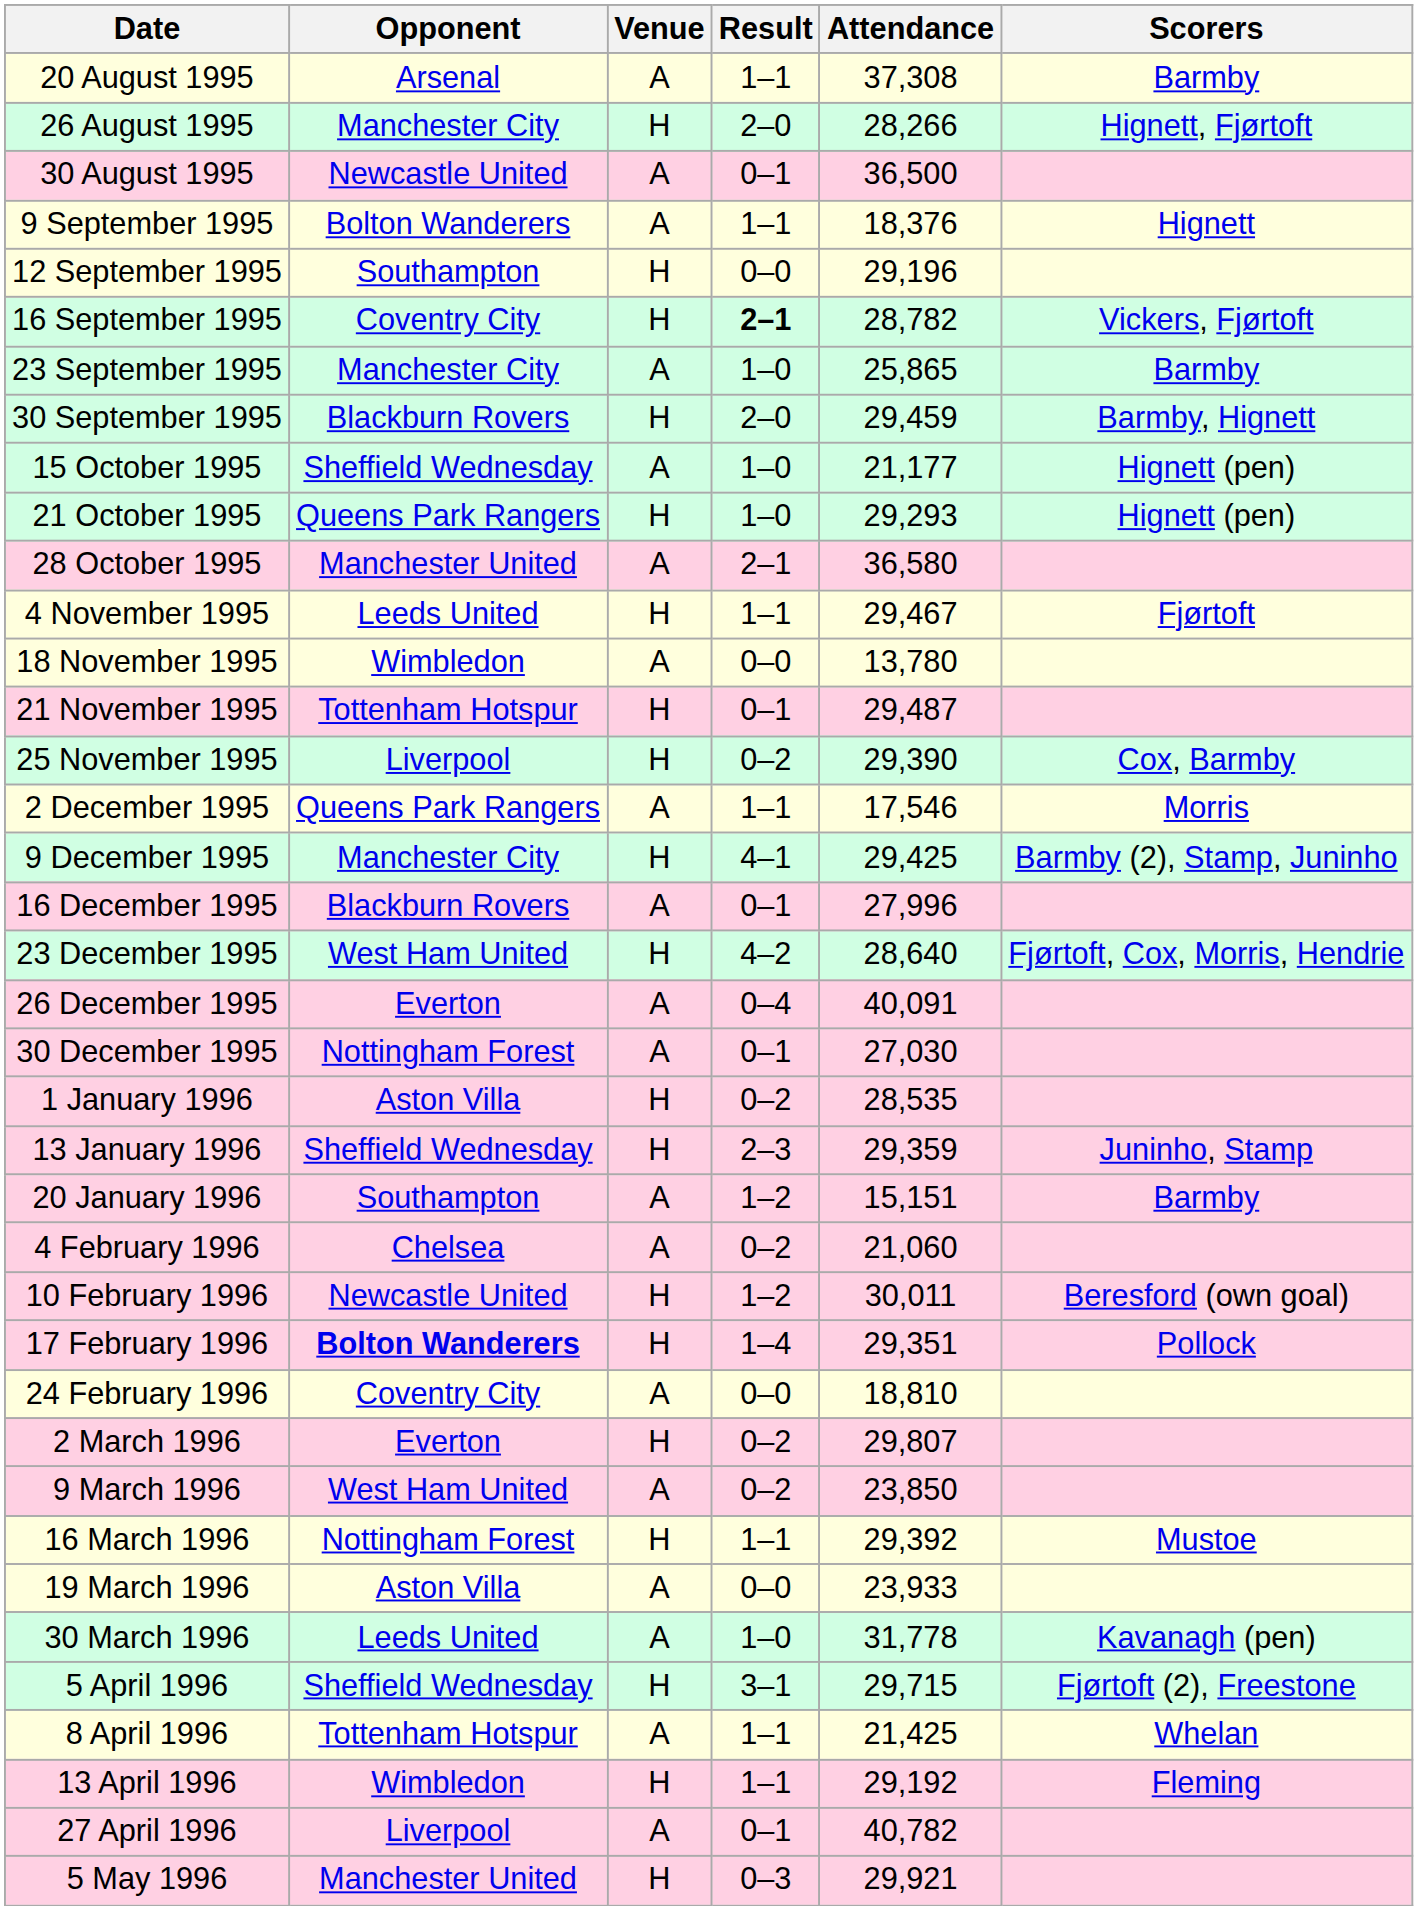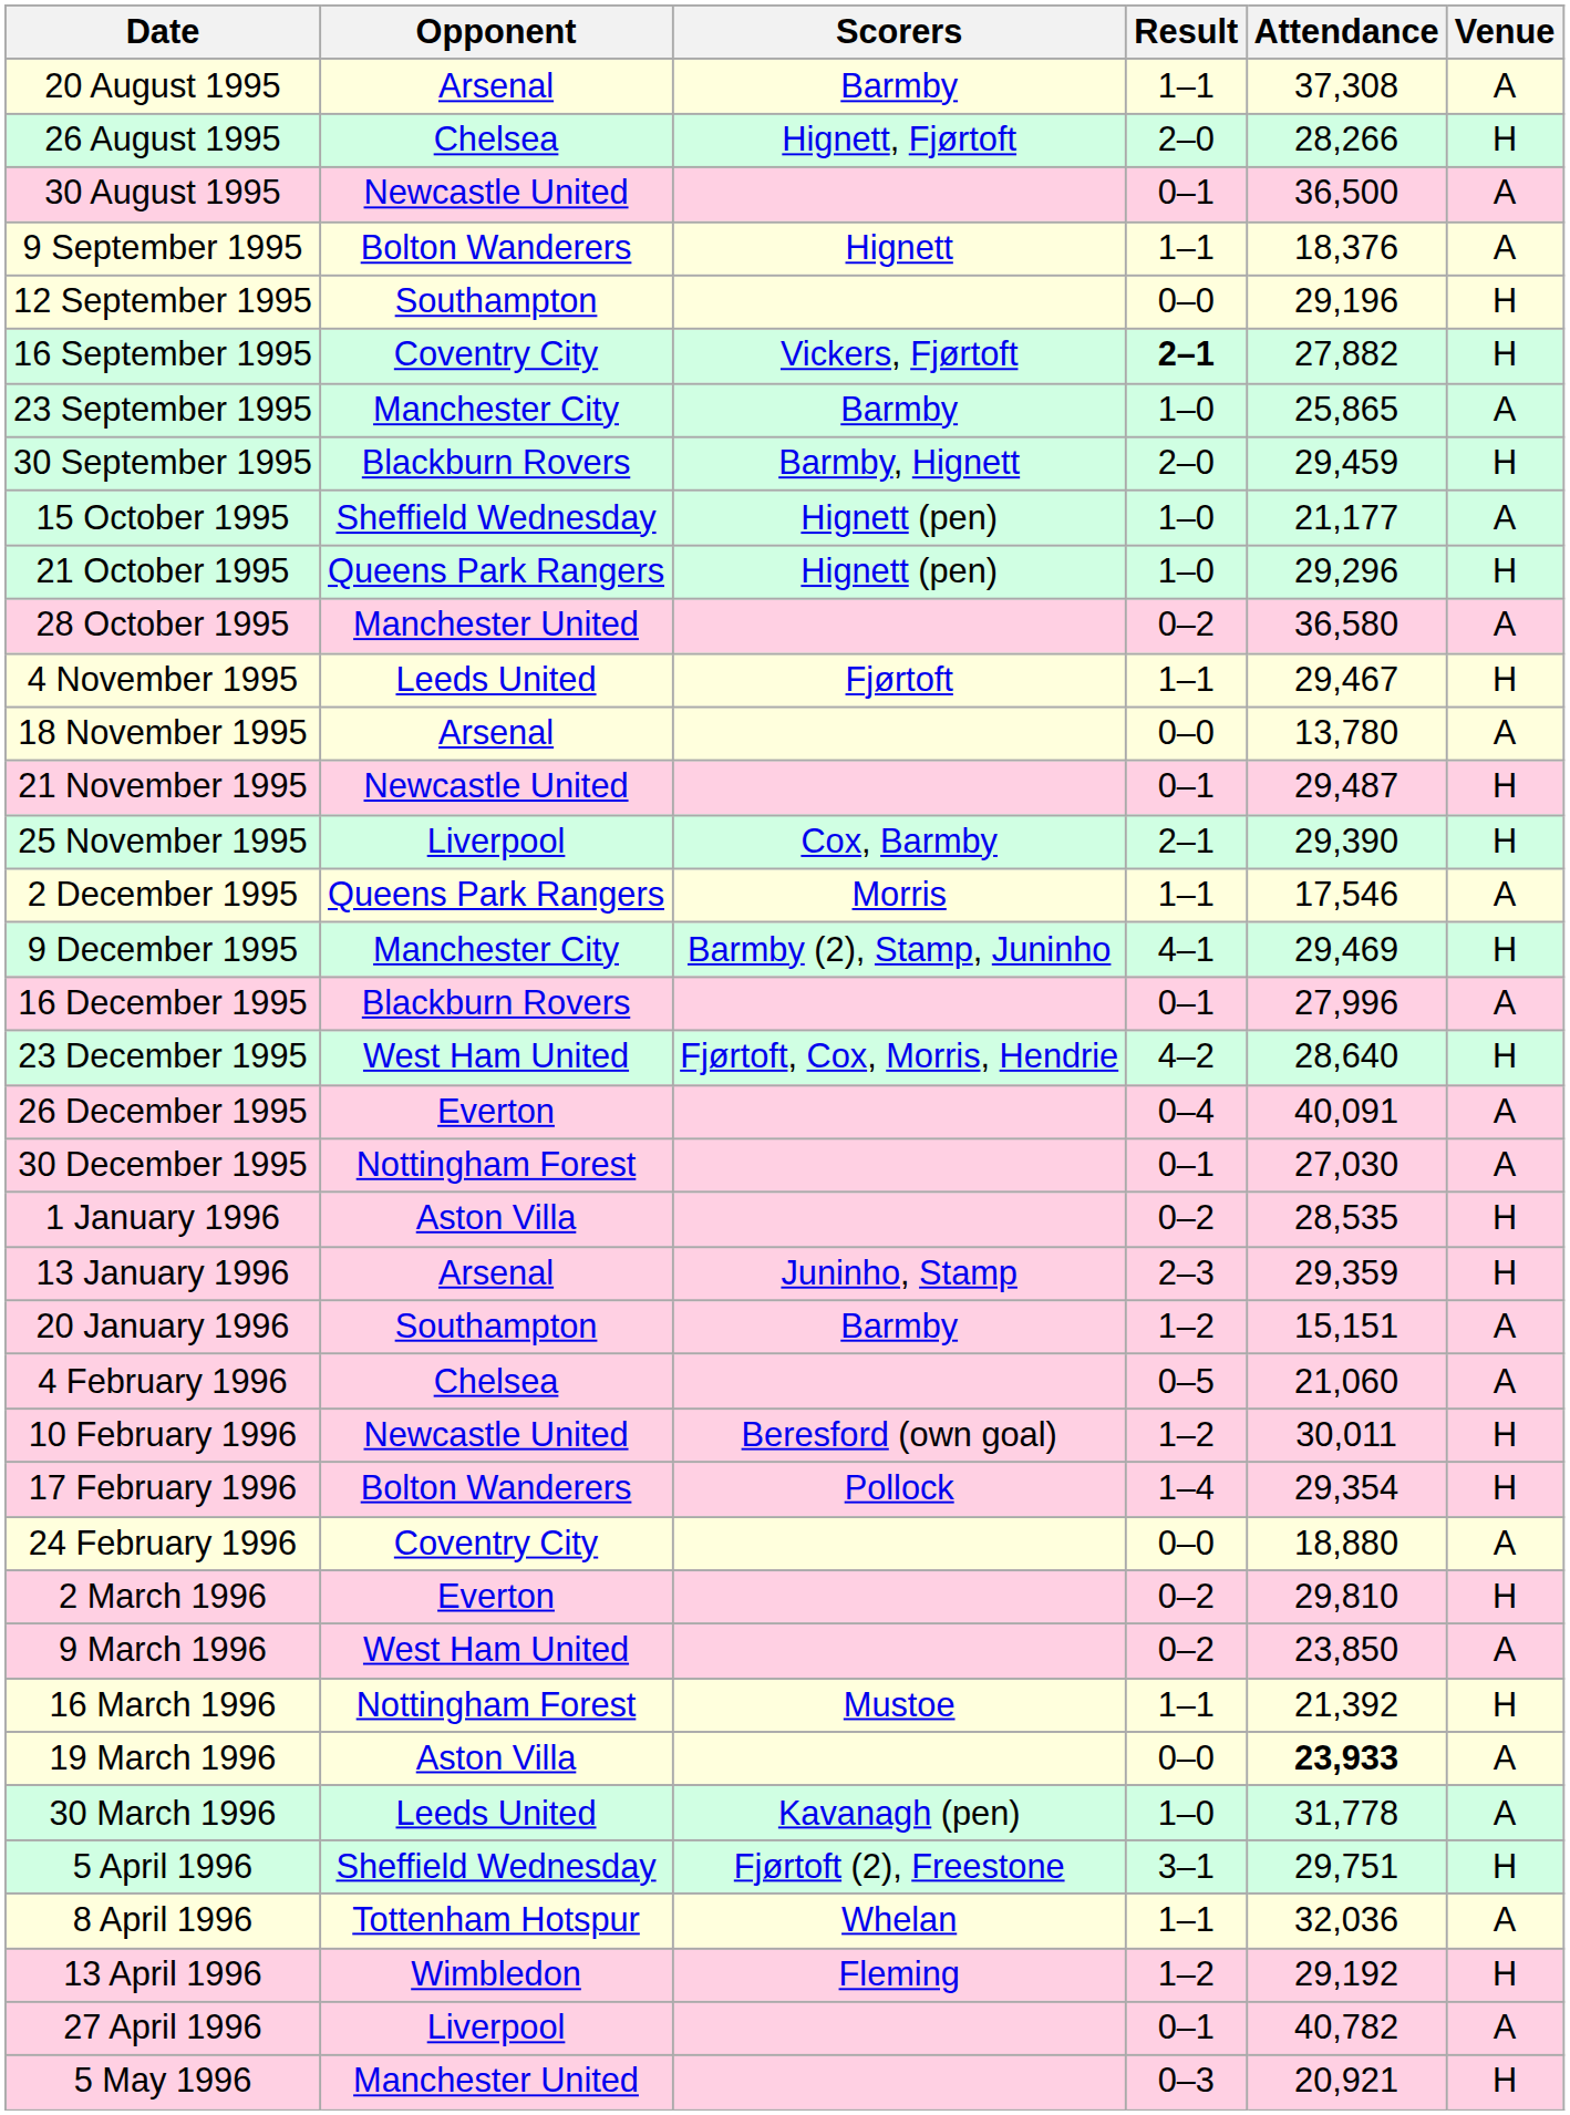columns swapped: Venue <-> Scorers
26 August 1995 | Opponent: Manchester City -> Chelsea
16 September 1995 | Attendance: 28,782 -> 27,882
21 October 1995 | Attendance: 29,293 -> 29,296
28 October 1995 | Result: 2–1 -> 0–2
18 November 1995 | Opponent: Wimbledon -> Arsenal
21 November 1995 | Opponent: Tottenham Hotspur -> Newcastle United
25 November 1995 | Result: 0–2 -> 2–1
9 December 1995 | Attendance: 29,425 -> 29,469
13 January 1996 | Opponent: Sheffield Wednesday -> Arsenal
4 February 1996 | Result: 0–2 -> 0–5
17 February 1996 | Opponent: bold -> normal
17 February 1996 | Attendance: 29,351 -> 29,354
24 February 1996 | Attendance: 18,810 -> 18,880
2 March 1996 | Attendance: 29,807 -> 29,810
16 March 1996 | Attendance: 29,392 -> 21,392
19 March 1996 | Attendance: normal -> bold
5 April 1996 | Attendance: 29,715 -> 29,751
8 April 1996 | Attendance: 21,425 -> 32,036
13 April 1996 | Result: 1–1 -> 1–2
5 May 1996 | Attendance: 29,921 -> 20,921
